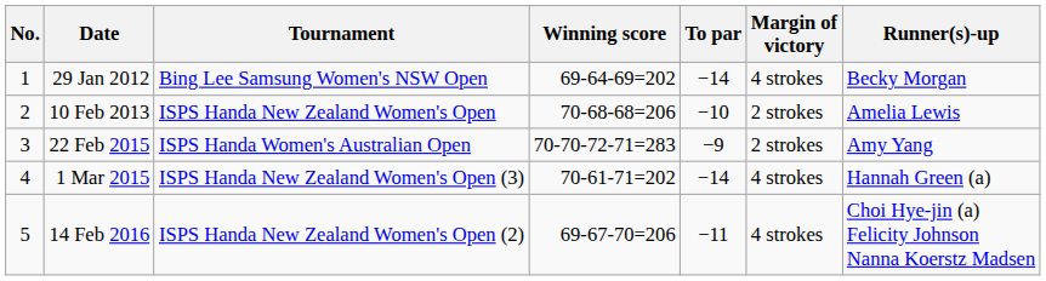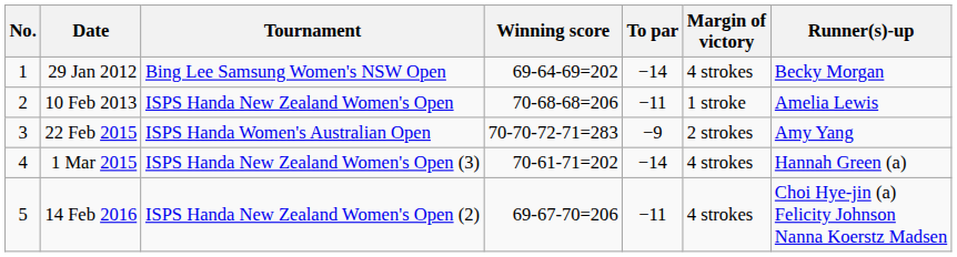10 Feb 2013 | To par: −10 -> −11
10 Feb 2013 | Margin of victory: 2 strokes -> 1 stroke
